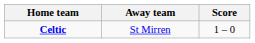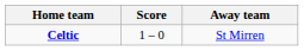columns swapped: Score <-> Away team
